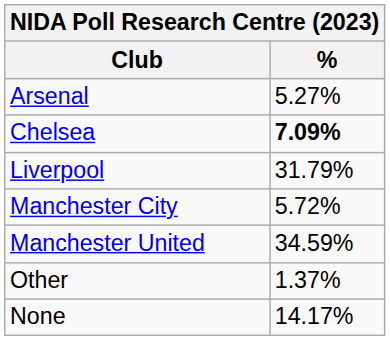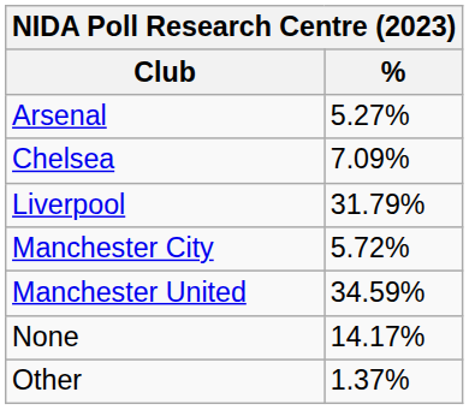Chelsea | %: bold -> normal
rows swapped: Other <-> None
